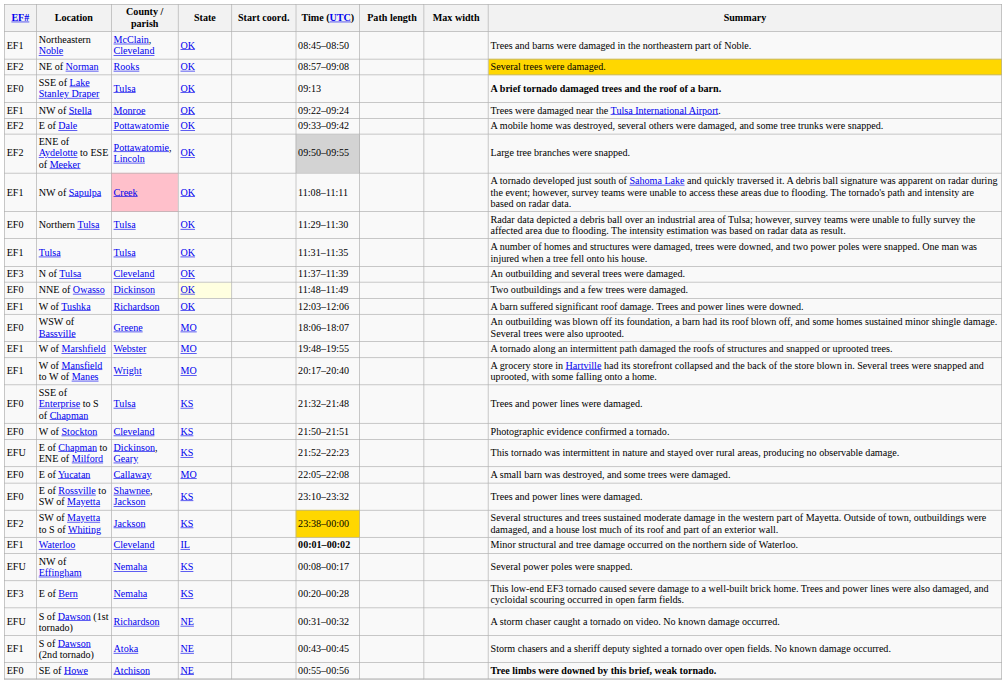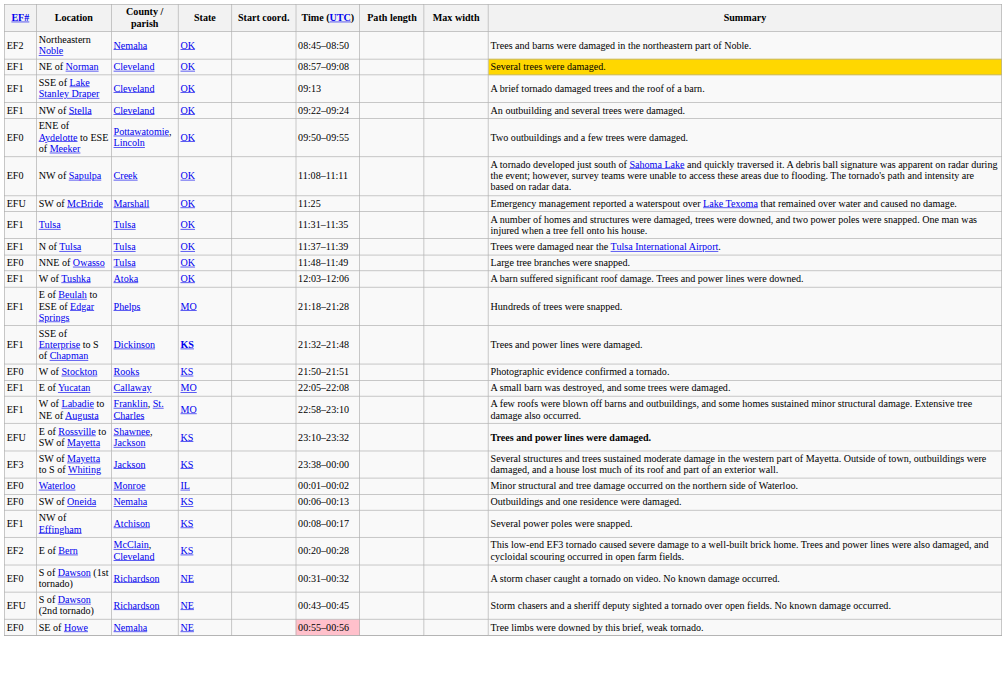Northeastern Noble | EF#: EF1 -> EF2
Northeastern Noble | County / parish: McClain, Cleveland -> Nemaha
NE of Norman | EF#: EF2 -> EF1
NE of Norman | County / parish: Rooks -> Cleveland
SSE of Lake Stanley Draper | EF#: EF0 -> EF1
SSE of Lake Stanley Draper | County / parish: Tulsa -> Cleveland
SSE of Lake Stanley Draper | Summary: bold -> normal
NW of Stella | County / parish: Monroe -> Cleveland
NW of Stella | Summary: Trees were damaged near the Tulsa International Airport. -> An outbuilding and several trees were damaged.
- row: EF2 | E of Dale | Pottawatomie | OK | 09:33–09:42 | A mobile home was destroyed, several others were damaged, and some tree trunks were snapped.
ENE of Aydelotte to ESE of Meeker | EF#: EF2 -> EF0
ENE of Aydelotte to ESE of Meeker | Time (UTC): lightgrey background -> no background
ENE of Aydelotte to ESE of Meeker | Summary: Large tree branches were snapped. -> Two outbuildings and a few trees were damaged.
NW of Sapulpa | EF#: EF1 -> EF0
NW of Sapulpa | County / parish: pink background -> no background
+ row: EFU | SW of McBride | Marshall | OK | 11:25 | Emergency management reported a waterspout over Lake Texoma that remained over water and caused no damage.
- row: EF0 | Northern Tulsa | Tulsa | OK | 11:29–11:30 | Radar data depicted a debris ball over an industrial area of Tulsa; however, survey teams were unable to fully survey the affected area due to flooding. The intensity estimation was based on radar data as result.
N of Tulsa | EF#: EF3 -> EF1
N of Tulsa | County / parish: Cleveland -> Tulsa
N of Tulsa | Summary: An outbuilding and several trees were damaged. -> Trees were damaged near the Tulsa International Airport.
NNE of Owasso | County / parish: Dickinson -> Tulsa
NNE of Owasso | State: lightyellow background -> no background
NNE of Owasso | Summary: Two outbuildings and a few trees were damaged. -> Large tree branches were snapped.
W of Tushka | County / parish: Richardson -> Atoka
- row: EF0 | WSW of Bassville | Greene | MO | 18:06–18:07 | An outbuilding was blown off its foundation, a barn had its roof blown off, and some homes sustained minor shingle damage. Several trees were also uprooted.
- row: EF1 | W of Marshfield | Webster | MO | 19:48–19:55 | A tornado along an intermittent path damaged the roofs of structures and snapped or uprooted trees.
- row: EF1 | W of Mansfield to W of Manes | Wright | MO | 20:17–20:40 | A grocery store in Hartville had its storefront collapsed and the back of the store blown in. Several trees were snapped and uprooted, with some falling onto a home.
+ row: EF1 | E of Beulah to ESE of Edgar Springs | Phelps | MO | 21:18–21:28 | Hundreds of trees were snapped.
SSE of Enterprise to S of Chapman | EF#: EF0 -> EF1
SSE of Enterprise to S of Chapman | County / parish: Tulsa -> Dickinson
SSE of Enterprise to S of Chapman | State: normal -> bold
W of Stockton | County / parish: Cleveland -> Rooks
- row: EFU | E of Chapman to ENE of Milford | Dickinson, Geary | KS | 21:52–22:23 | This tornado was intermittent in nature and stayed over rural areas, producing no observable damage.
E of Yucatan | EF#: EF0 -> EF1
+ row: EF1 | W of Labadie to NE of Augusta | Franklin, St. Charles | MO | 22:58–23:10 | A few roofs were blown off barns and outbuildings, and some homes sustained minor structural damage. Extensive tree damage also occurred.
E of Rossville to SW of Mayetta | EF#: EF0 -> EFU
E of Rossville to SW of Mayetta | Summary: normal -> bold
SW of Mayetta to S of Whiting | EF#: EF2 -> EF3
SW of Mayetta to S of Whiting | Time (UTC): gold background -> no background
Waterloo | EF#: EF1 -> EF0
Waterloo | County / parish: Cleveland -> Monroe
Waterloo | Time (UTC): bold -> normal
+ row: EF0 | SW of Oneida | Nemaha | KS | 00:06–00:13 | Outbuildings and one residence were damaged.
NW of Effingham | EF#: EFU -> EF1
NW of Effingham | County / parish: Nemaha -> Atchison
E of Bern | EF#: EF3 -> EF2
E of Bern | County / parish: Nemaha -> McClain, Cleveland
S of Dawson (1st tornado) | EF#: EFU -> EF0
S of Dawson (2nd tornado) | EF#: EF1 -> EFU
S of Dawson (2nd tornado) | County / parish: Atoka -> Richardson
SE of Howe | County / parish: Atchison -> Nemaha
SE of Howe | Time (UTC): no background -> pink background
SE of Howe | Summary: bold -> normal
